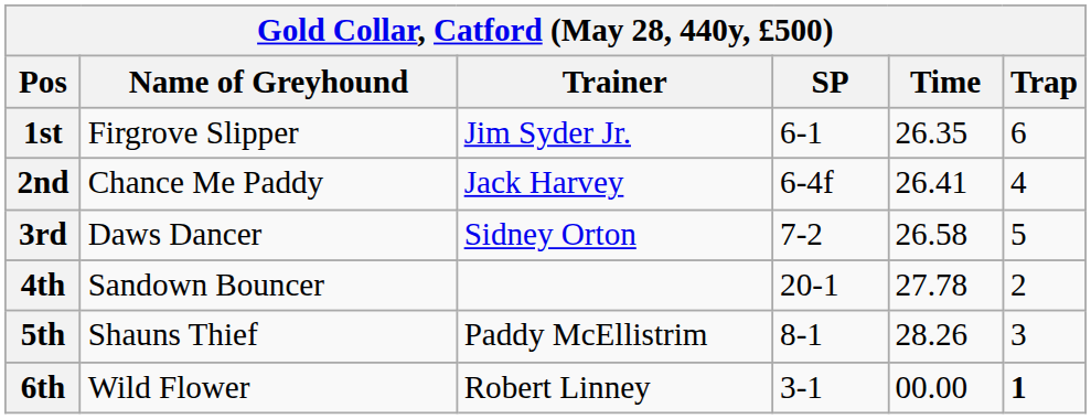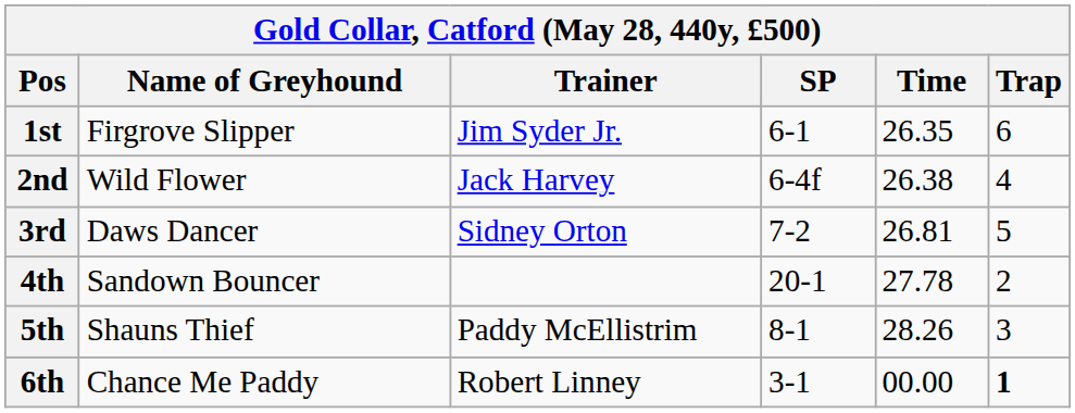2nd | Name of Greyhound: Chance Me Paddy -> Wild Flower
2nd | Time: 26.41 -> 26.38
3rd | Time: 26.58 -> 26.81
6th | Name of Greyhound: Wild Flower -> Chance Me Paddy
